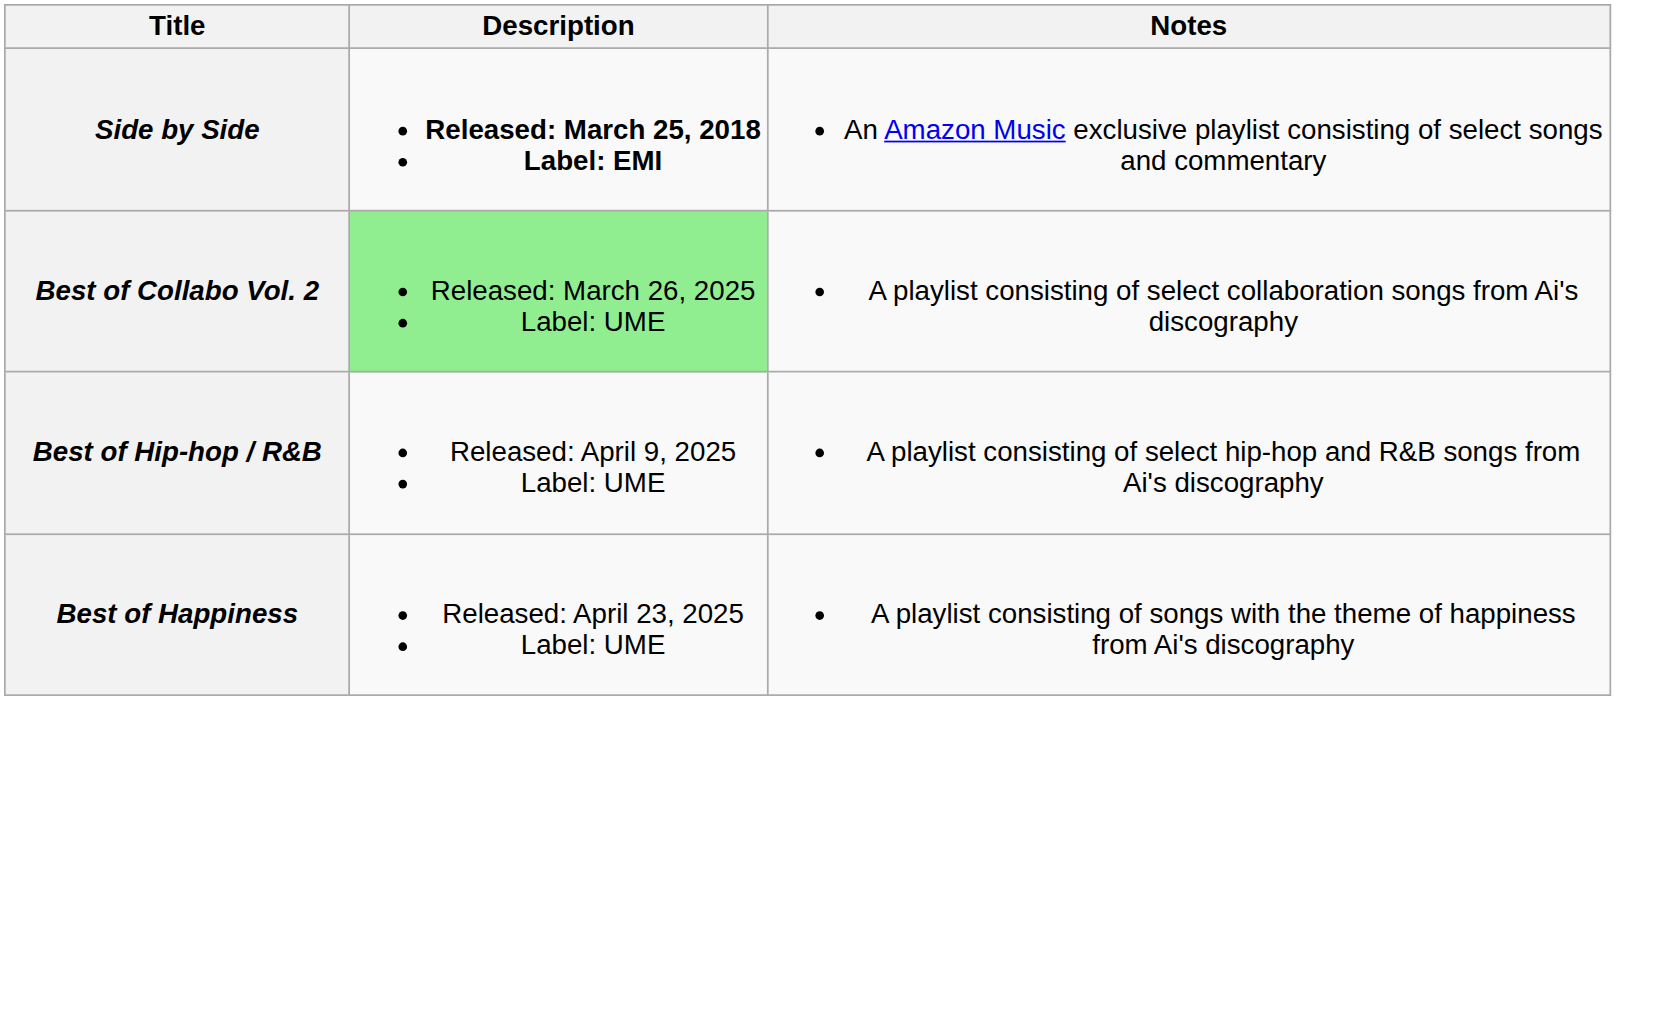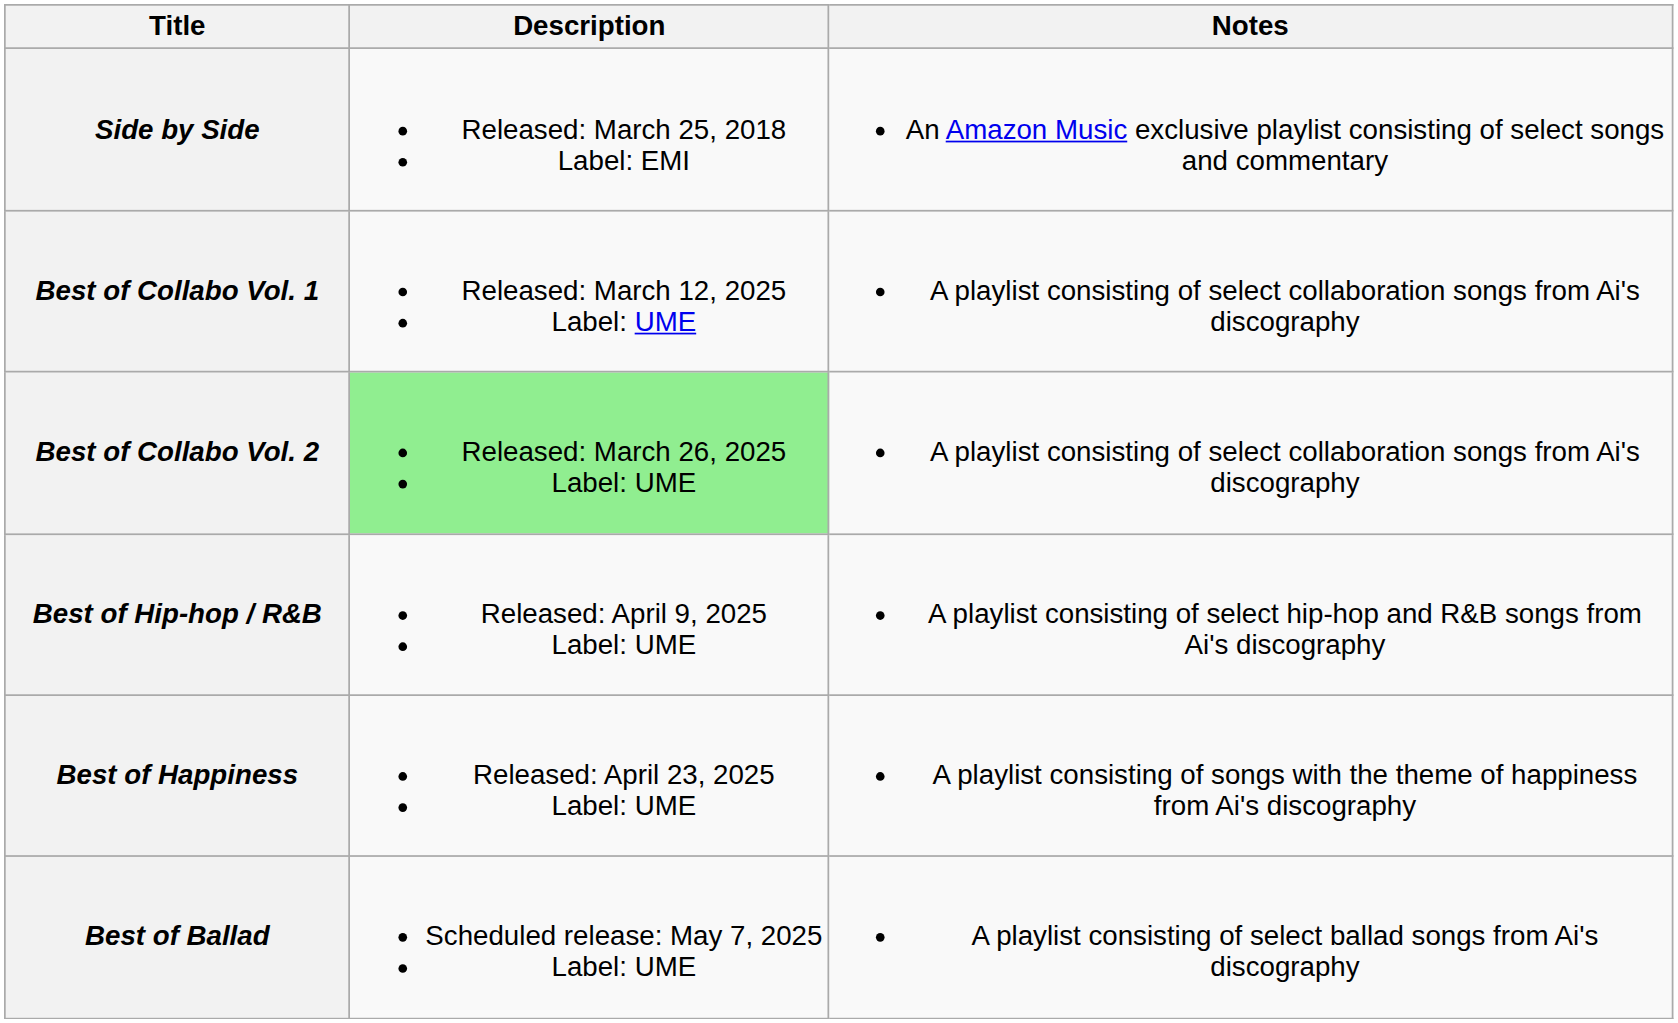Side by Side | Description: bold -> normal
+ row: Best of Collabo Vol. 1 | Released: March 12, 2025 Label: UME | A playlist consisting of select collaboration songs from Ai's discography
+ row: Best of Ballad | Scheduled release: May 7, 2025 Label: UME | A playlist consisting of select ballad songs from Ai's discography
